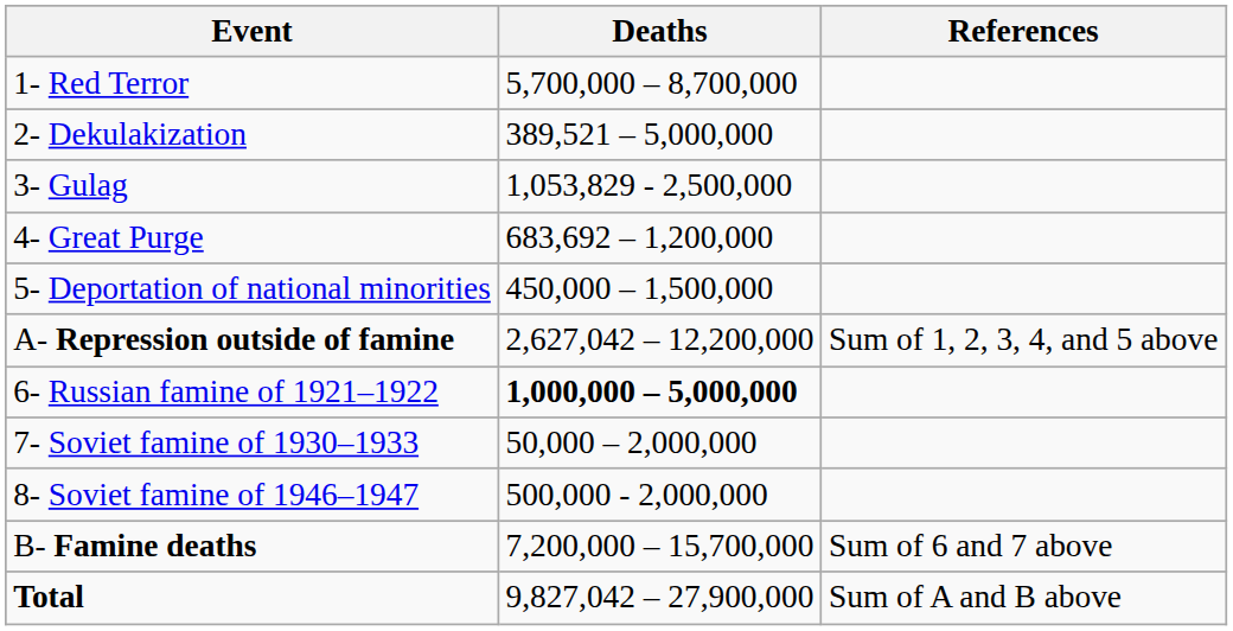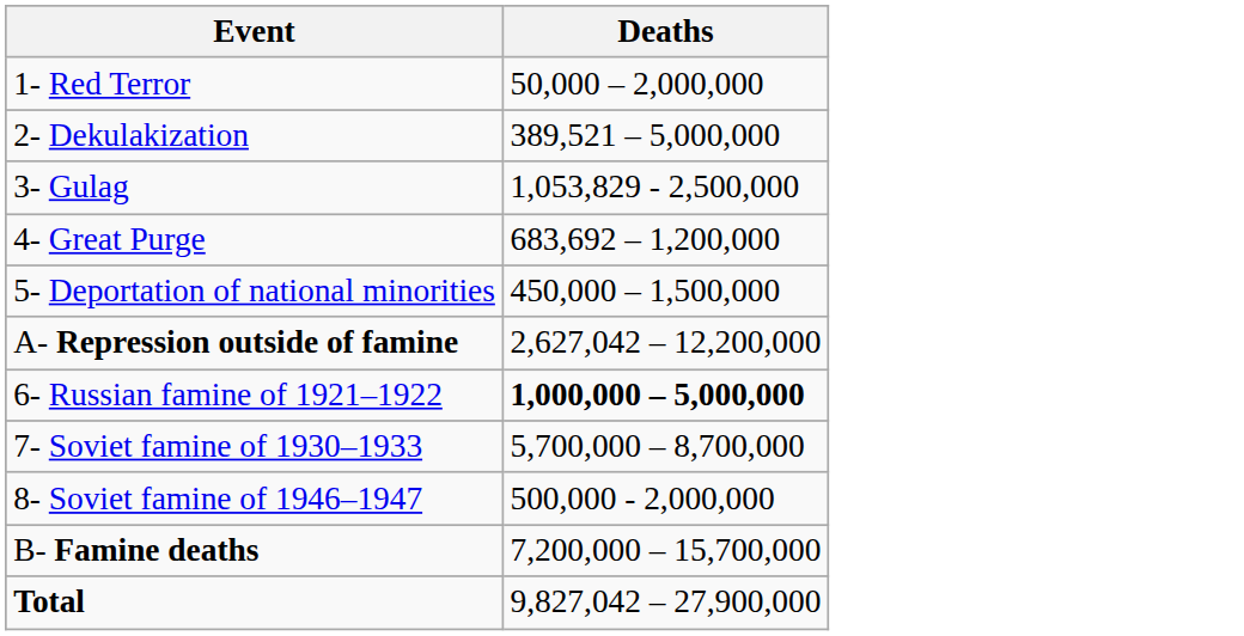- column: References | Sum of 1, 2, 3, 4, and 5 above | Sum of 6 and 7 above | Sum of A and B above
1- Red Terror | Deaths: 5,700,000 – 8,700,000 -> 50,000 – 2,000,000
7- Soviet famine of 1930–1933 | Deaths: 50,000 – 2,000,000 -> 5,700,000 – 8,700,000
